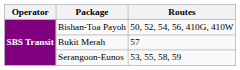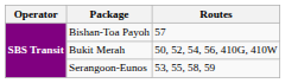Bishan-Toa Payoh | Routes: 50, 52, 54, 56, 410G, 410W -> 57
Bukit Merah | Routes: 57 -> 50, 52, 54, 56, 410G, 410W
